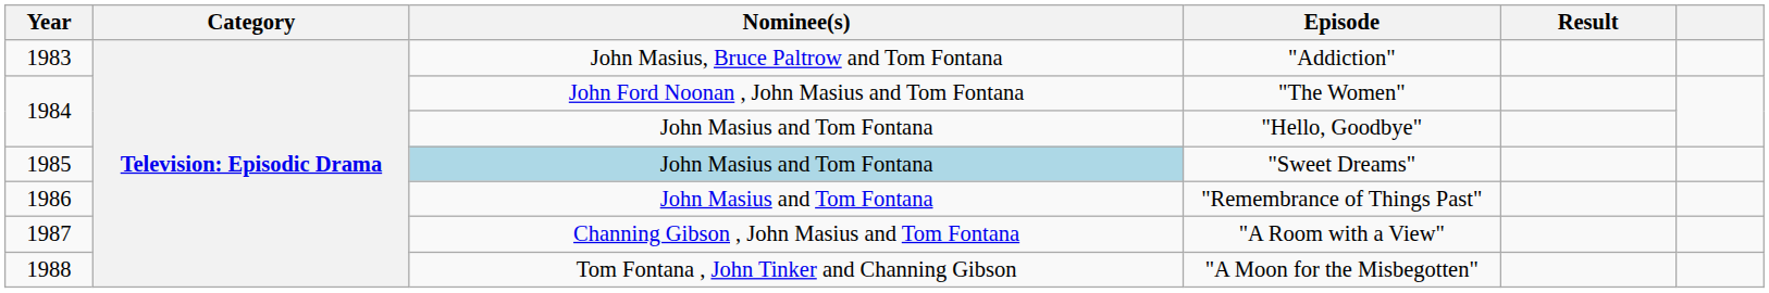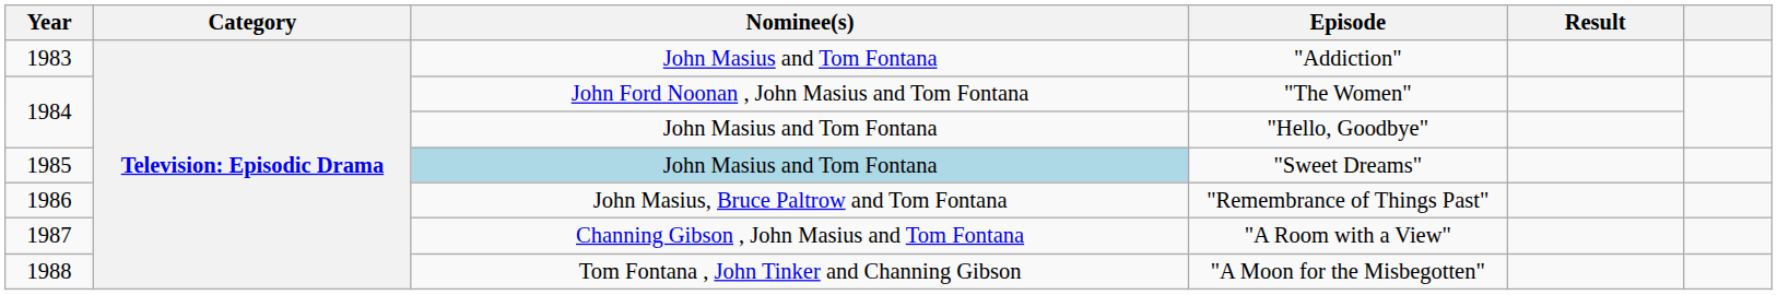"Addiction" | Nominee(s): John Masius, Bruce Paltrow and Tom Fontana -> John Masius and Tom Fontana
"Remembrance of Things Past" | Nominee(s): John Masius and Tom Fontana -> John Masius, Bruce Paltrow and Tom Fontana
